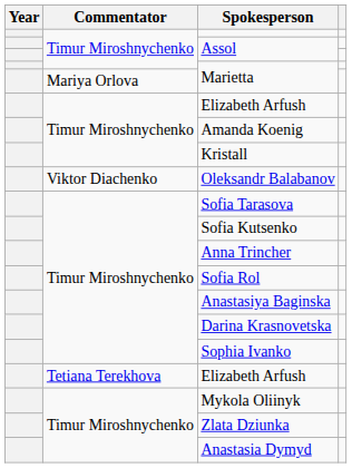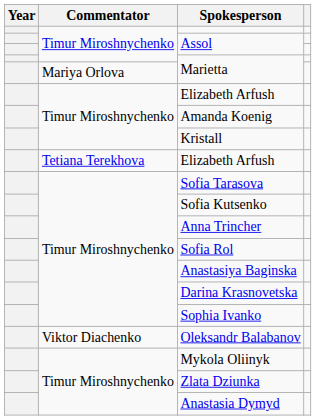rows swapped: Tetiana Terekhova / Elizabeth Arfush <-> Oleksandr Balabanov
